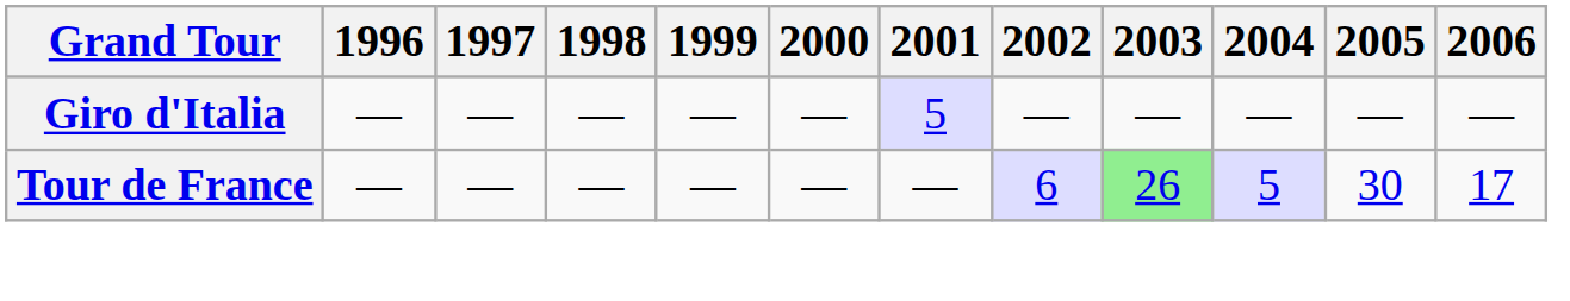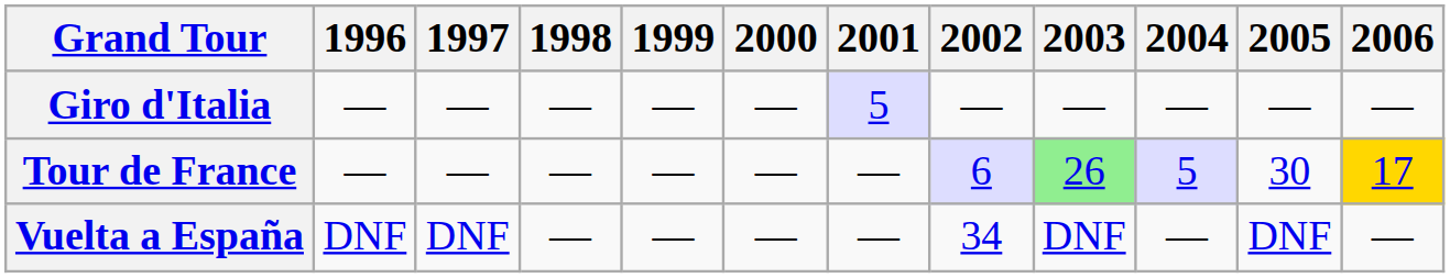Tour de France | 2006: no background -> gold background
+ row: Vuelta a España | DNF | DNF | — | — | — | — | 34 | DNF | — | DNF | —
